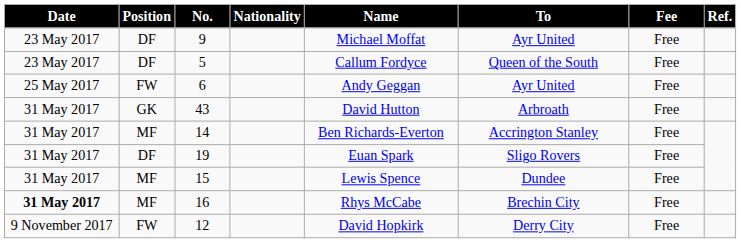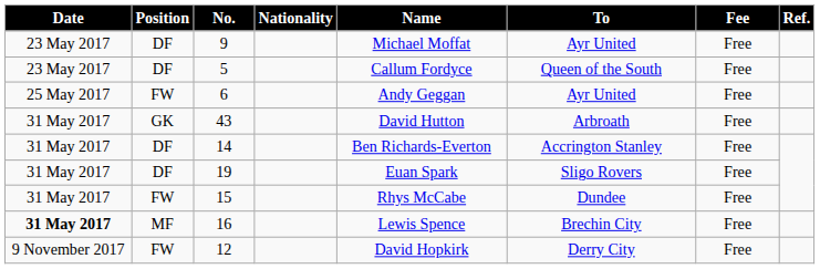14 | Position: MF -> DF
15 | Position: MF -> FW
15 | Name: Lewis Spence -> Rhys McCabe
16 | Name: Rhys McCabe -> Lewis Spence
